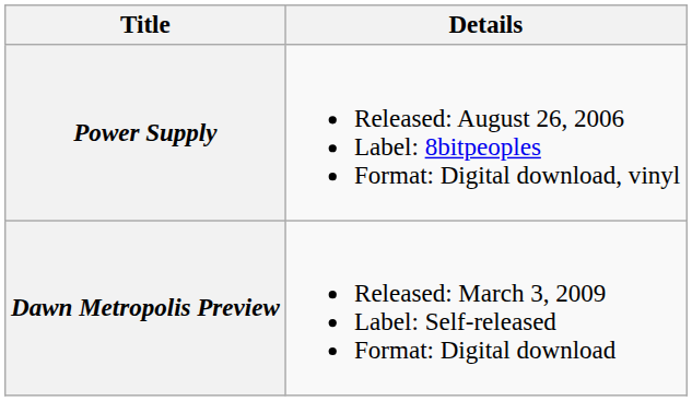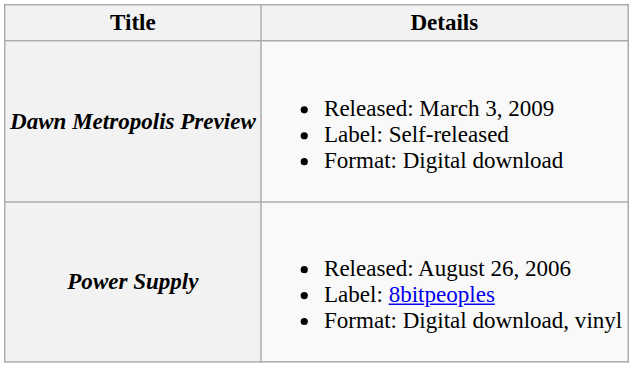rows swapped: Power Supply <-> Dawn Metropolis Preview
